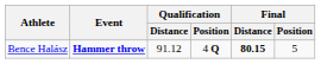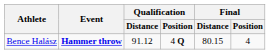Bence Halász | Final / Distance: bold -> normal
Bence Halász | Final / Position: 5 -> 4
